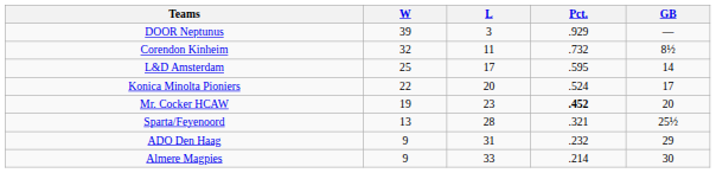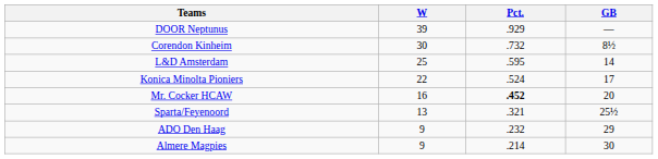- column: L | 3 | 11 | 17 | 20 | 23 | 28 | 31 | 33
Corendon Kinheim | W: 32 -> 30
Mr. Cocker HCAW | W: 19 -> 16
